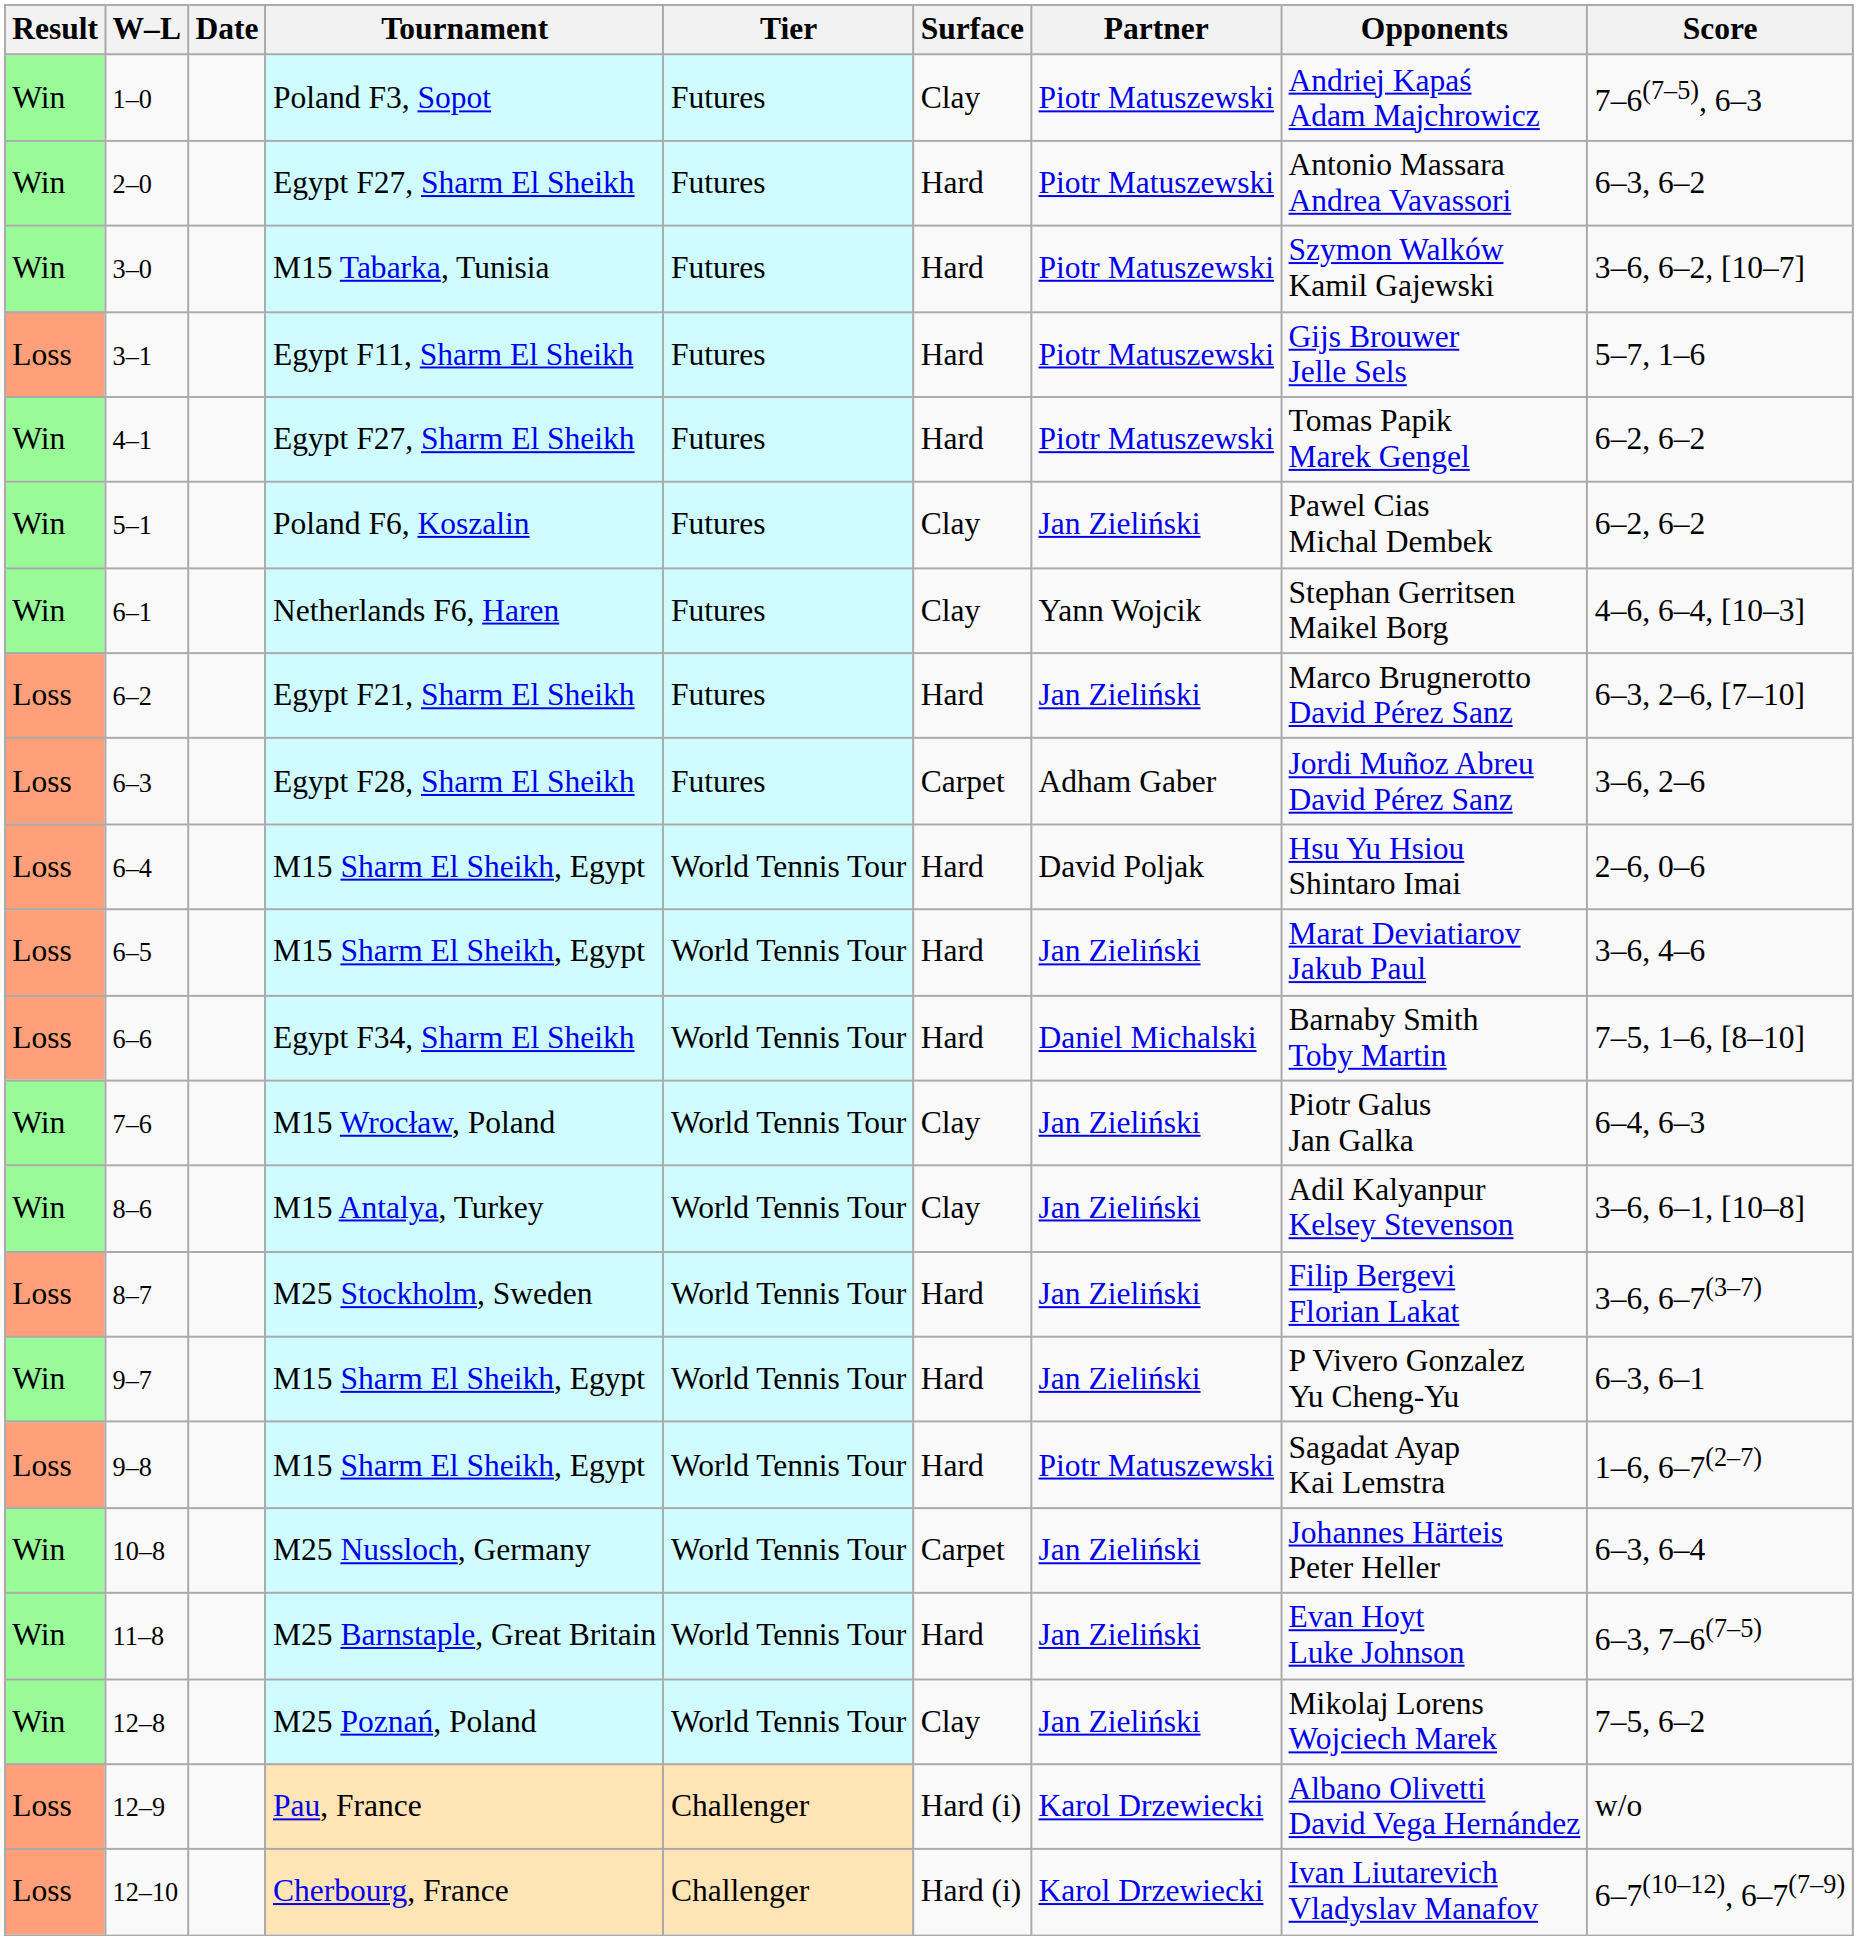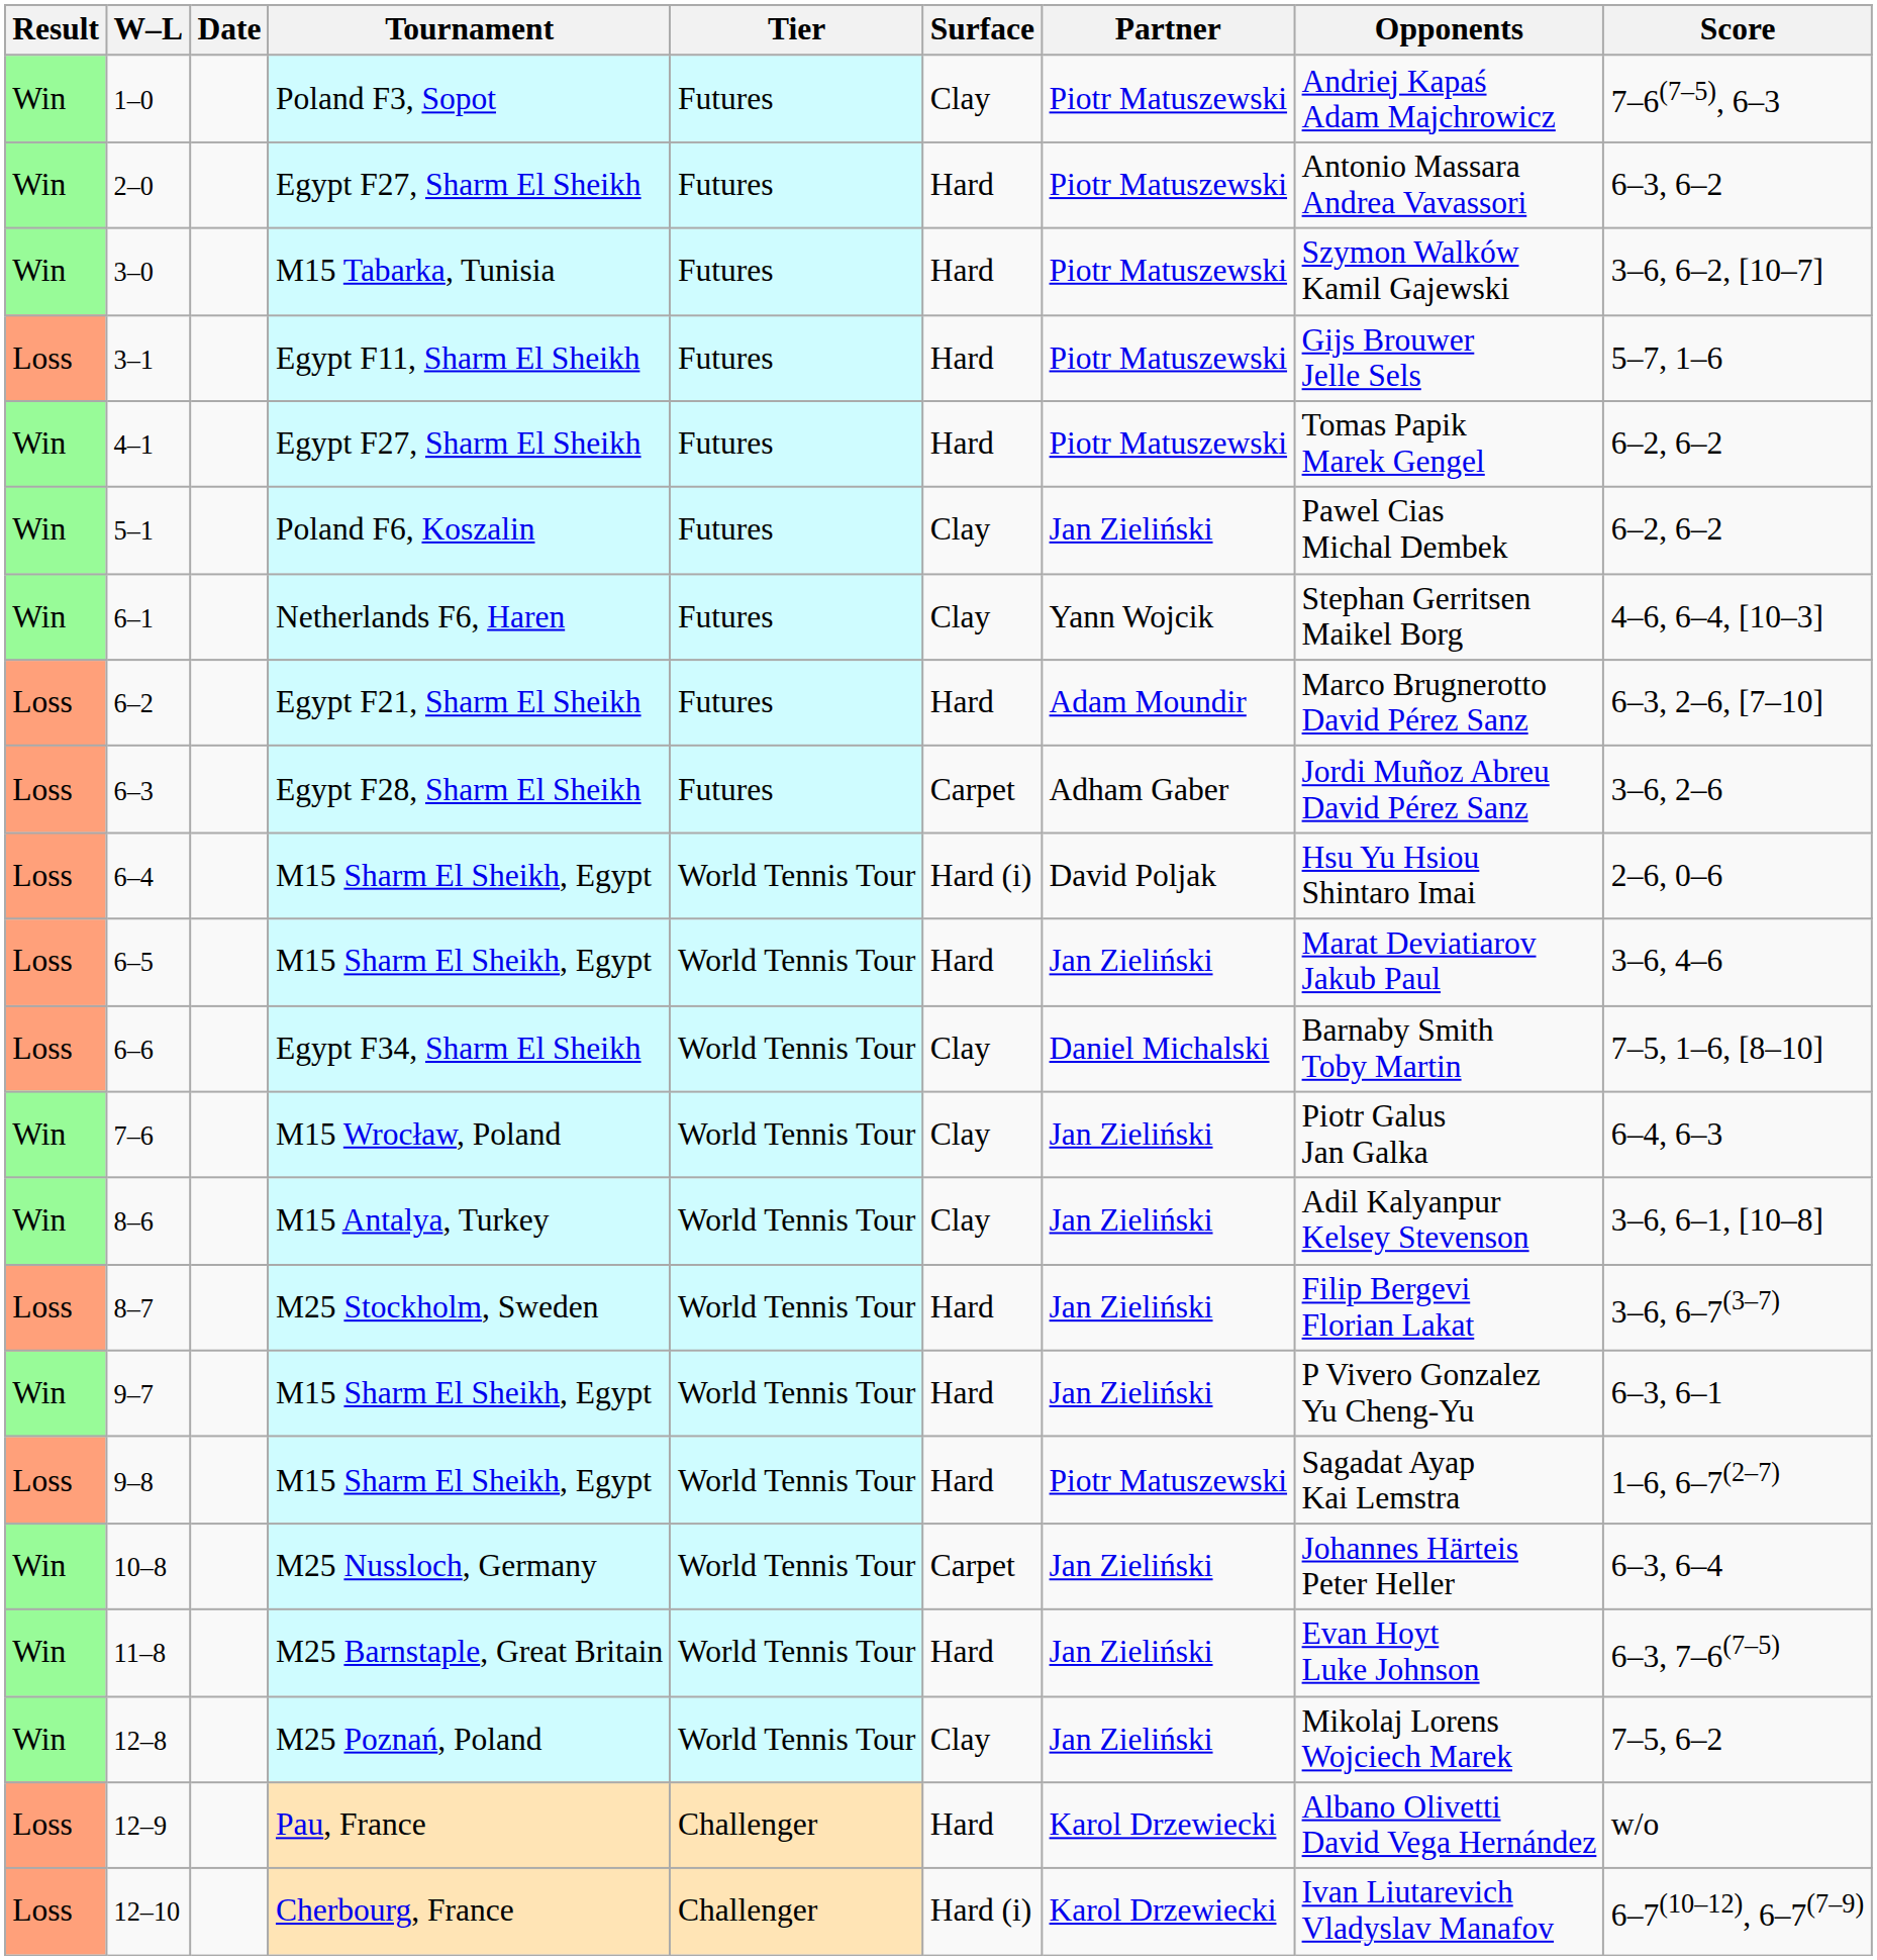6–2 | Partner: Jan Zieliński -> Adam Moundir
6–4 | Surface: Hard -> Hard (i)
6–6 | Surface: Hard -> Clay
12–9 | Surface: Hard (i) -> Hard
